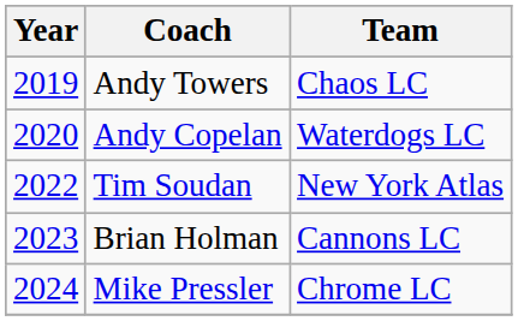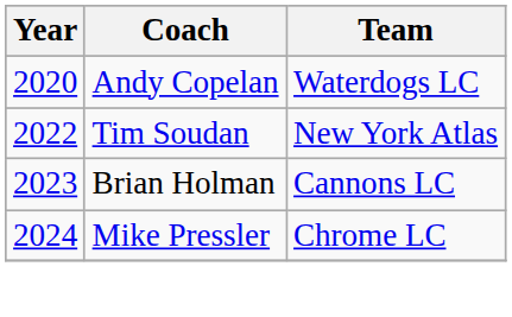- row: 2019 | Andy Towers | Chaos LC
